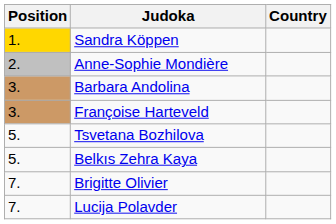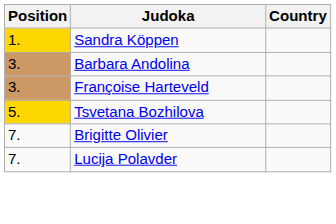- row: 2. | Anne-Sophie Mondière
Tsvetana Bozhilova | Position: no background -> gold background
- row: 5. | Belkıs Zehra Kaya
